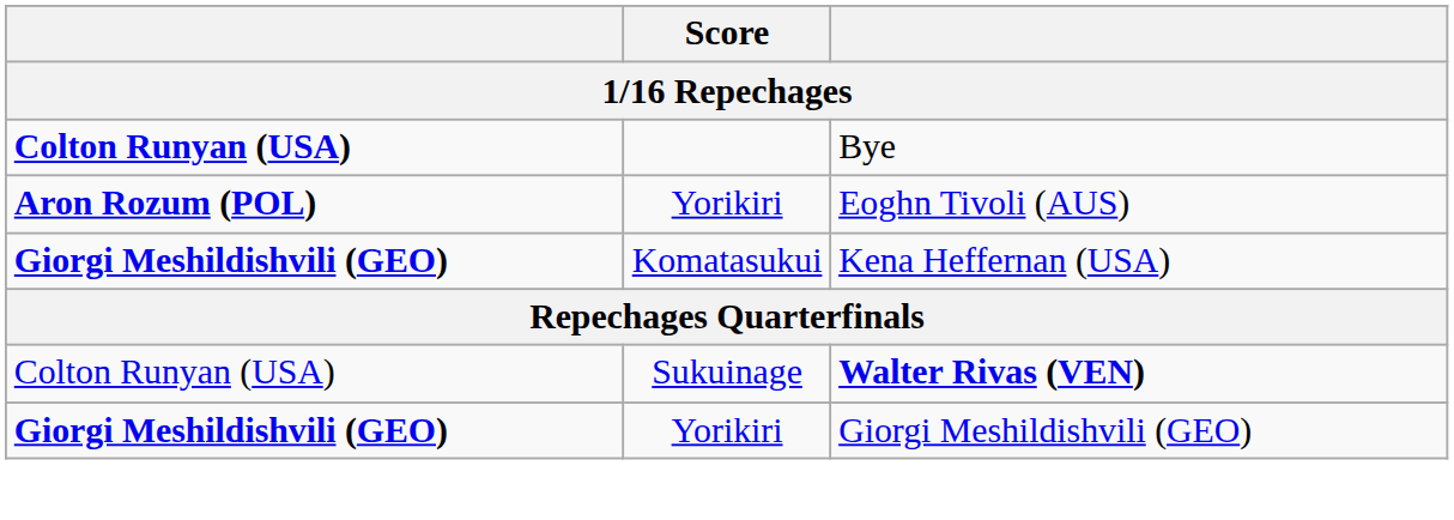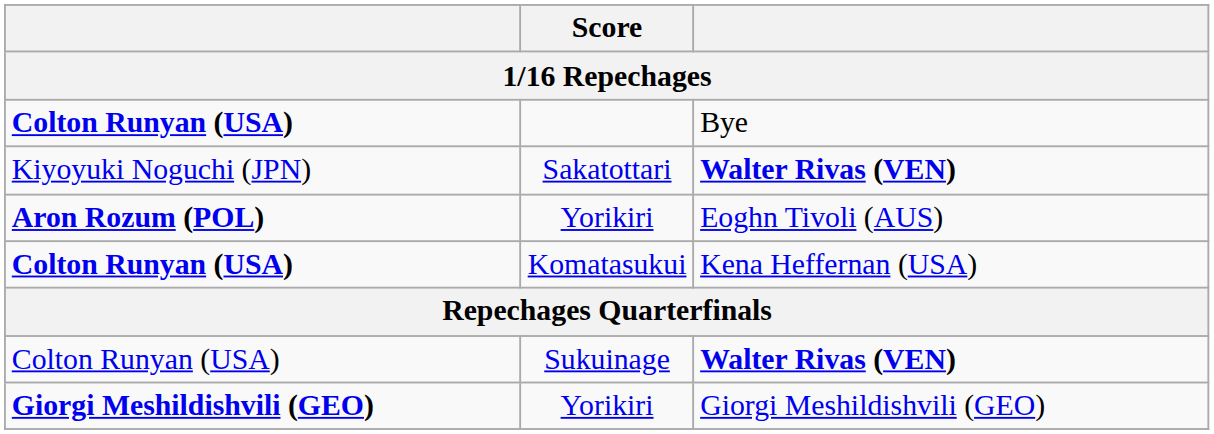+ row: Kiyoyuki Noguchi (JPN) | Sakatottari | Walter Rivas (VEN)
Komatasukui | column 1: Giorgi Meshildishvili (GEO) -> Colton Runyan (USA)
